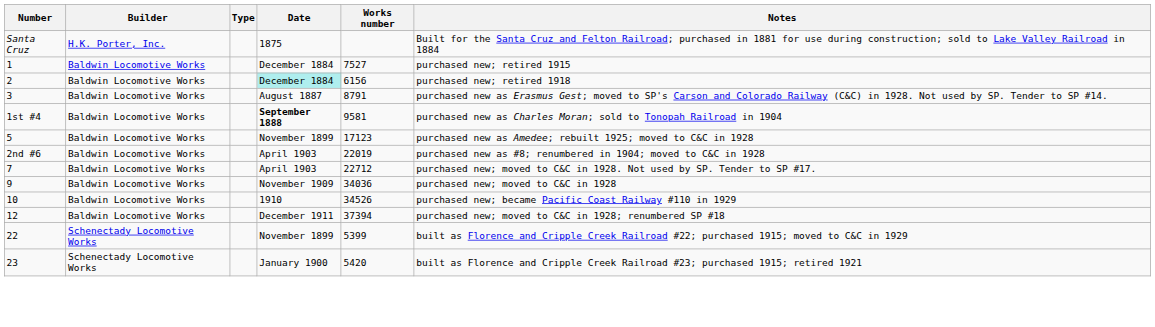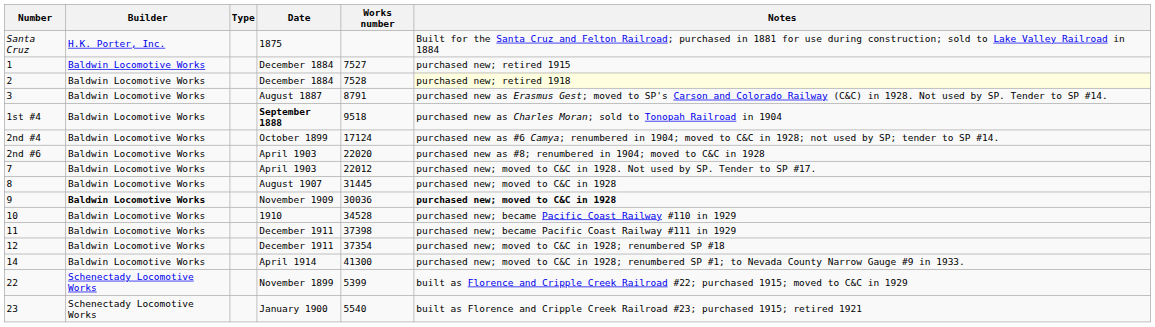2 | Date: paleturquoise background -> no background
2 | Works number: 6156 -> 7528
2 | Notes: no background -> lightyellow background
1st #4 | Works number: 9581 -> 9518
+ row: 2nd #4 | Baldwin Locomotive Works | October 1899 | 17124 | purchased new as #6 Camya; renumbered in 1904; moved to C&C in 1928; not used by SP; tender to SP #14.
- row: 5 | Baldwin Locomotive Works | November 1899 | 17123 | purchased new as Amedee; rebuilt 1925; moved to C&C in 1928
2nd #6 | Works number: 22019 -> 22020
7 | Works number: 22712 -> 22012
+ row: 8 | Baldwin Locomotive Works | August 1907 | 31445 | purchased new; moved to C&C in 1928
9 | Builder: normal -> bold
9 | Works number: 34036 -> 30036
9 | Notes: normal -> bold
10 | Works number: 34526 -> 34528
+ row: 11 | Baldwin Locomotive Works | December 1911 | 37398 | purchased new; became Pacific Coast Railway #111 in 1929
12 | Works number: 37394 -> 37354
+ row: 14 | Baldwin Locomotive Works | April 1914 | 41300 | purchased new; moved to C&C in 1928; renumbered SP #1; to Nevada County Narrow Gauge #9 in 1933.
23 | Works number: 5420 -> 5540
